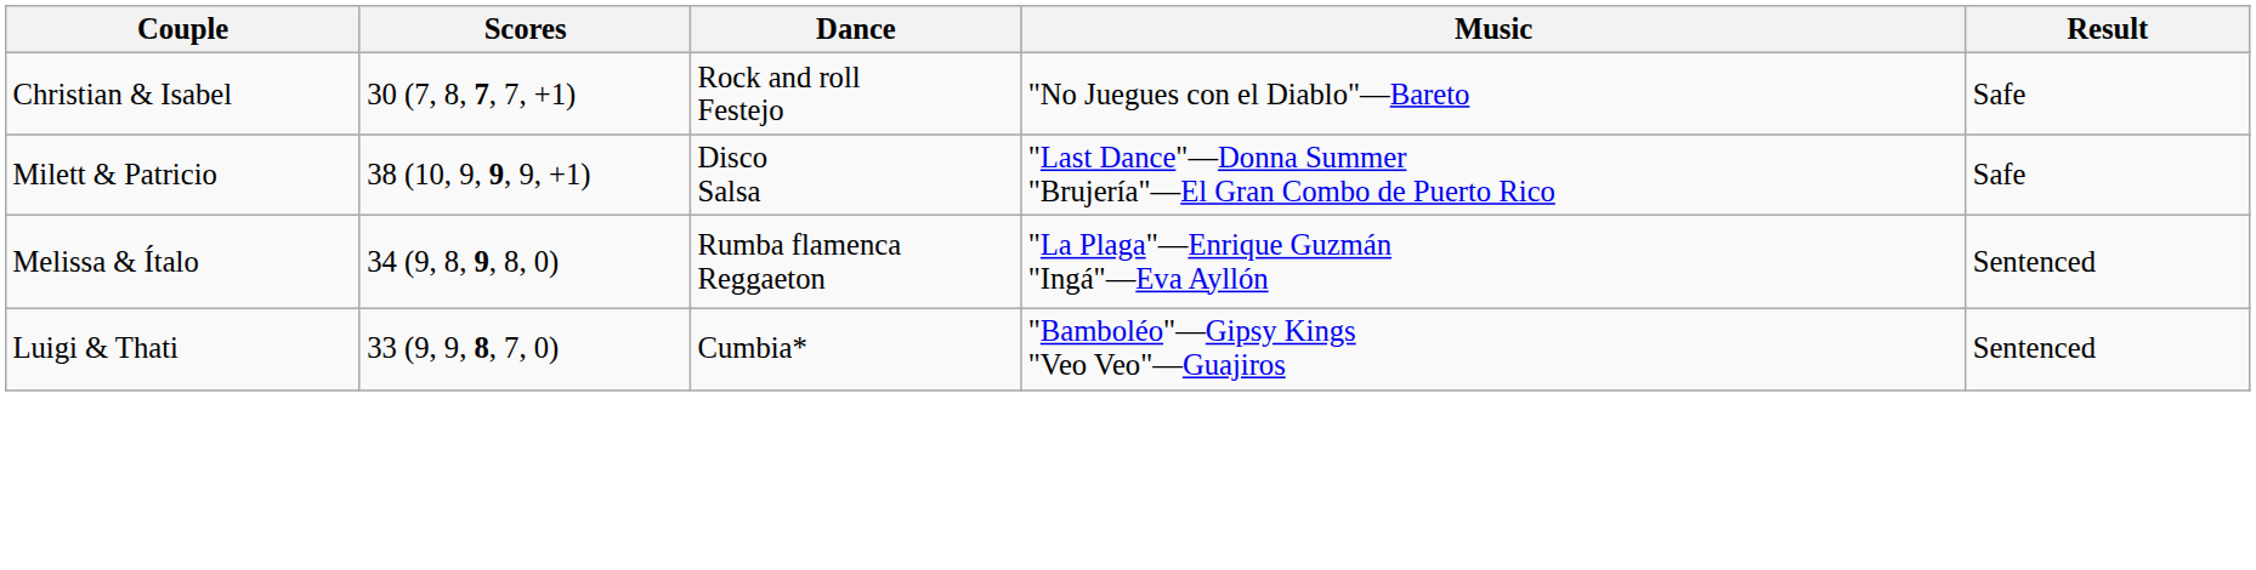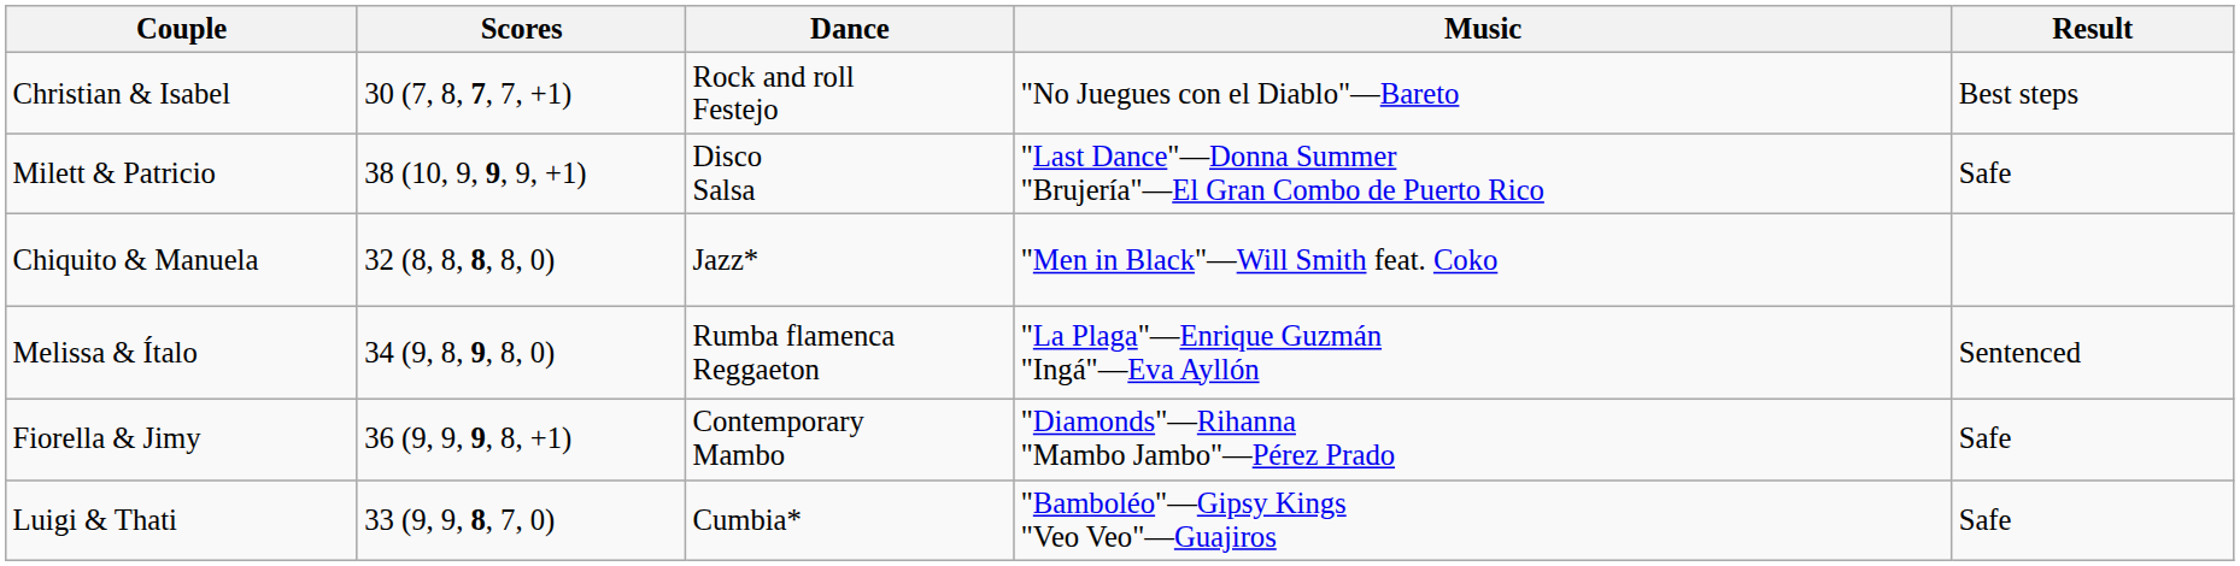Christian & Isabel | Result: Safe -> Best steps
+ row: Chiquito & Manuela | 32 (8, 8, 8, 8, 0) | Jazz* | "Men in Black"—Will Smith feat. Coko
+ row: Fiorella & Jimy | 36 (9, 9, 9, 8, +1) | Contemporary Mambo | "Diamonds"—Rihanna "Mambo Jambo"—Pérez Prado | Safe
Luigi & Thati | Result: Sentenced -> Safe
